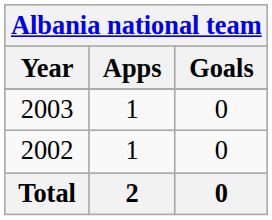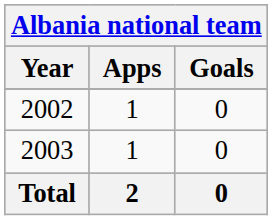rows swapped: 2002 <-> 2003
